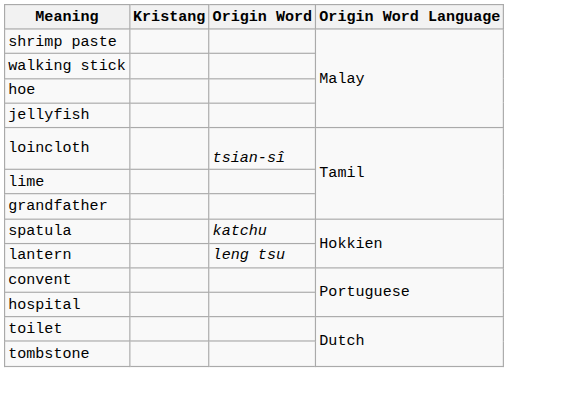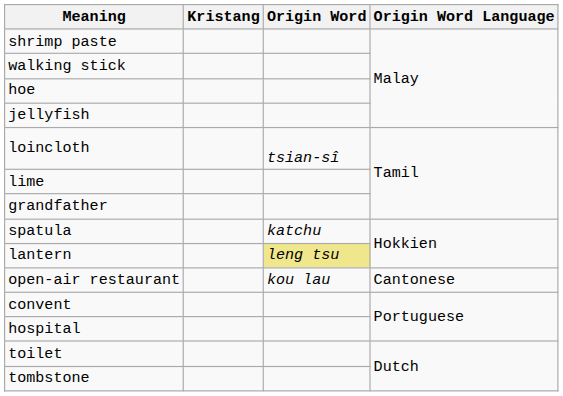lantern | Origin Word: no background -> khaki background
+ row: open-air restaurant | kou lau | Cantonese
